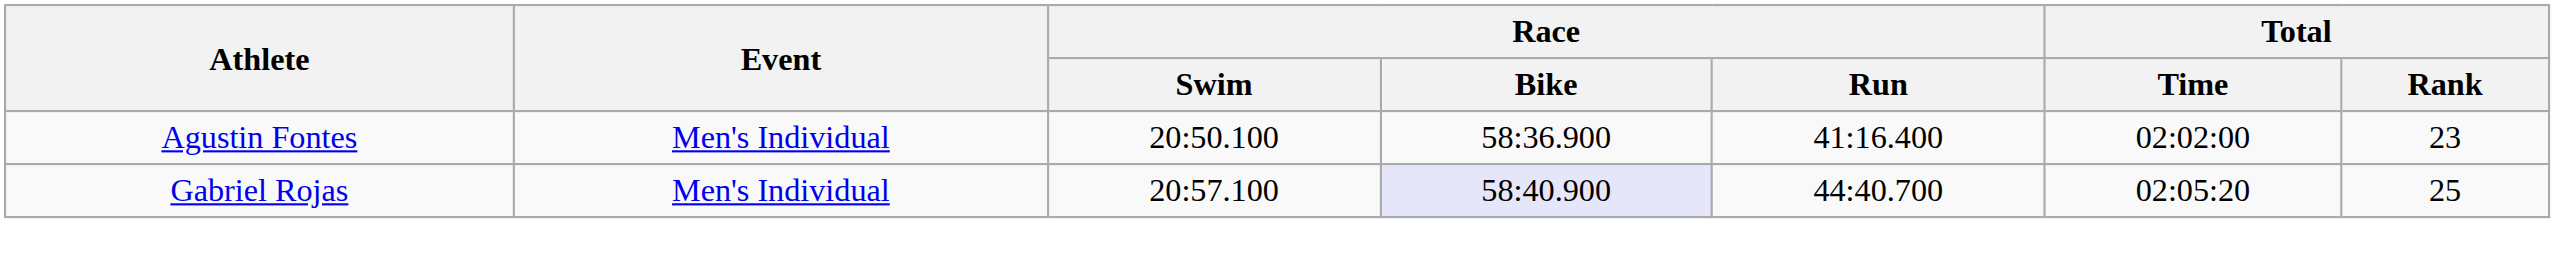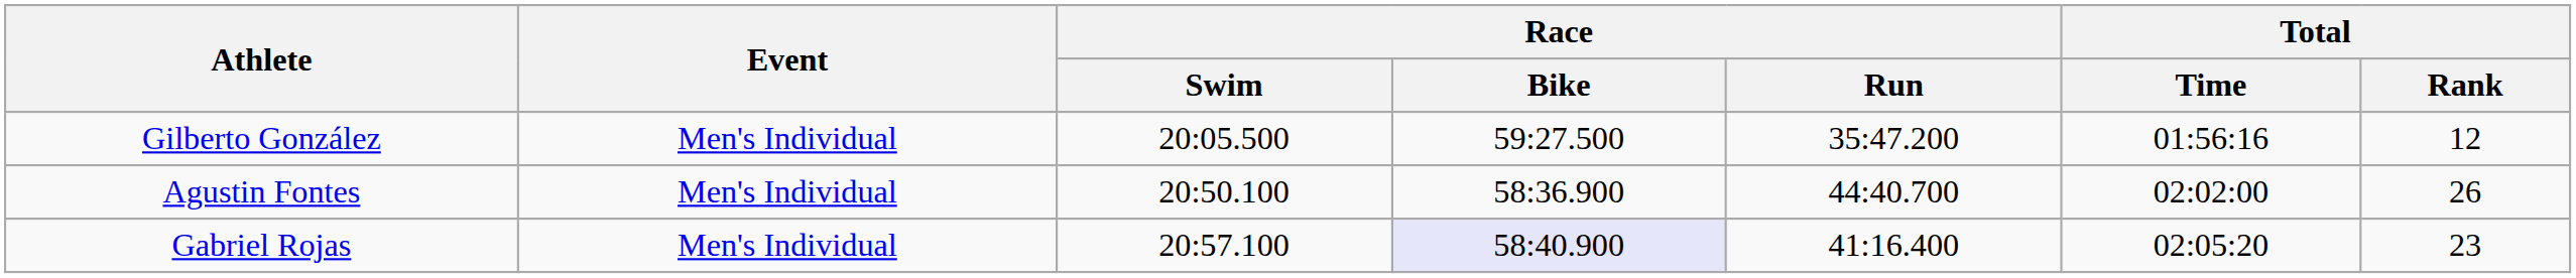+ row: Gilberto González | Men's Individual | 20:05.500 | 59:27.500 | 35:47.200 | 01:56:16 | 12
Agustin Fontes | Race / Run: 41:16.400 -> 44:40.700
Agustin Fontes | Total / Rank: 23 -> 26
Gabriel Rojas | Race / Run: 44:40.700 -> 41:16.400
Gabriel Rojas | Total / Rank: 25 -> 23
